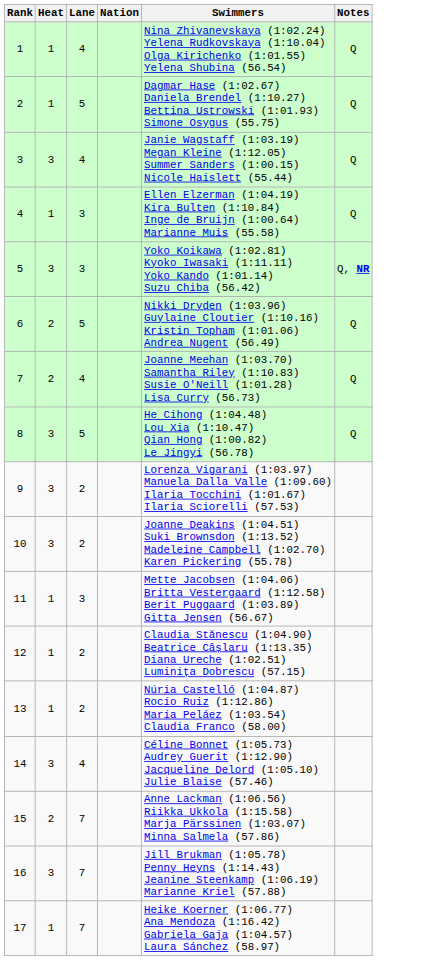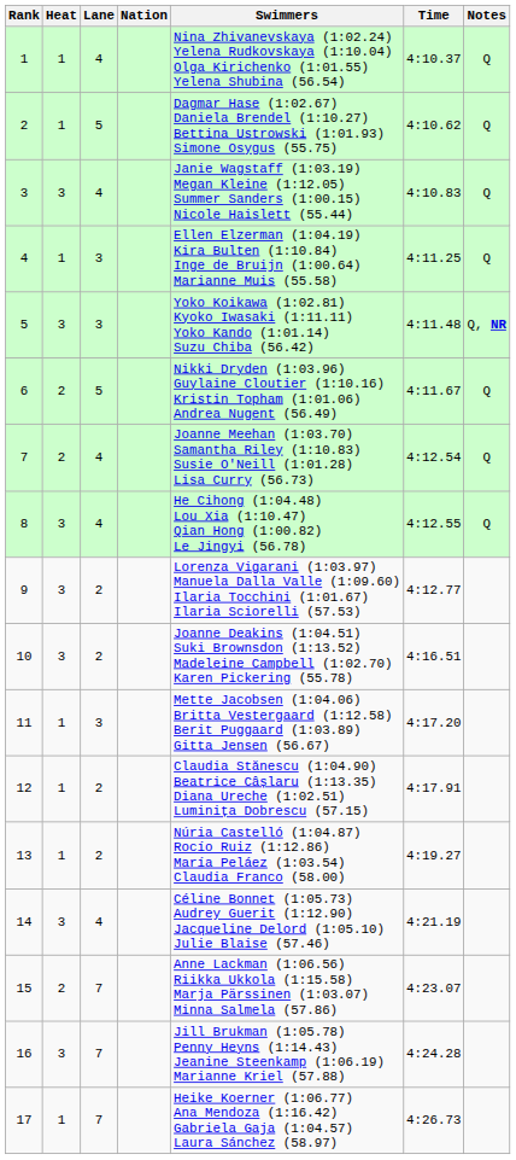+ column: Time | 4:10.37 | 4:10.62 | 4:10.83 | 4:11.25 | 4:11.48 | 4:11.67 | 4:12.54 | 4:12.55 | 4:12.77 | 4:16.51 | 4:17.20 | 4:17.91 | 4:19.27 | 4:21.19 | 4:23.07 | 4:24.28 | 4:26.73
8 | Lane: 5 -> 4
